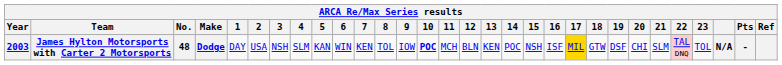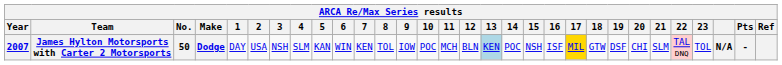James Hylton Motorsports with Carter 2 Motorsports | Year: 2003 -> 2007
James Hylton Motorsports with Carter 2 Motorsports | No.: 48 -> 50
James Hylton Motorsports with Carter 2 Motorsports | 10: bold -> normal
James Hylton Motorsports with Carter 2 Motorsports | 13: no background -> lightblue background
